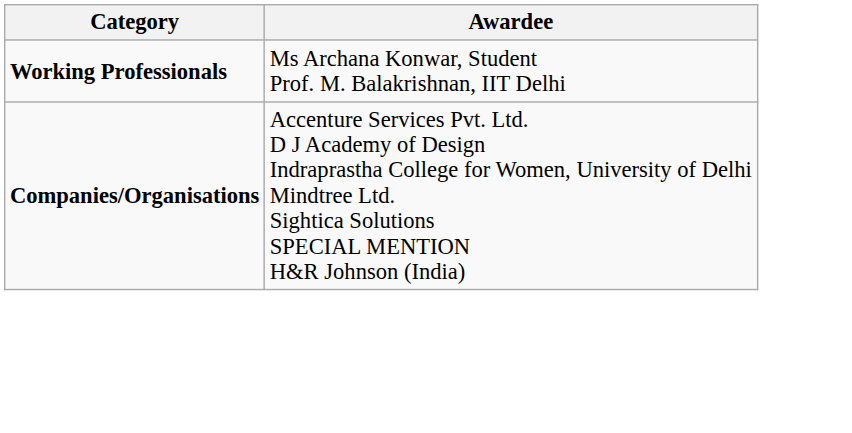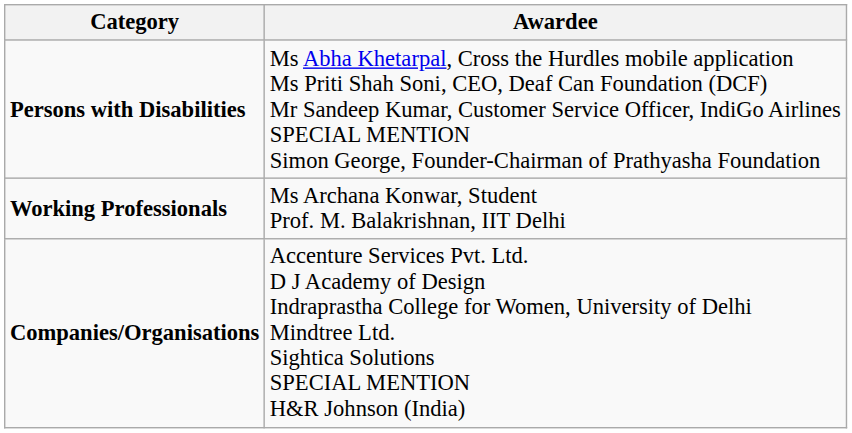+ row: Persons with Disabilities | Ms Abha Khetarpal, Cross the Hurdles mobile application Ms Priti Shah Soni, CEO, Deaf Can Foundation (DCF) Mr Sandeep Kumar, Customer Service Officer, IndiGo Airlines SPECIAL MENTION Simon George, Founder-Chairman of Prathyasha Foundation
